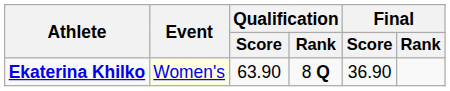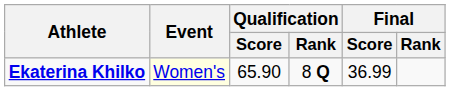Ekaterina Khilko | Qualification / Score: 63.90 -> 65.90
Ekaterina Khilko | Final / Score: 36.90 -> 36.99
